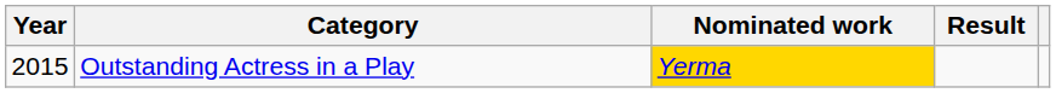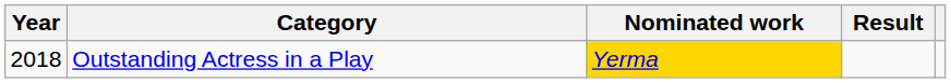Outstanding Actress in a Play | Year: 2015 -> 2018
